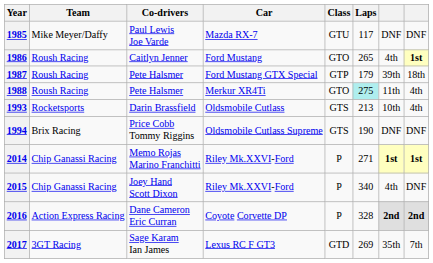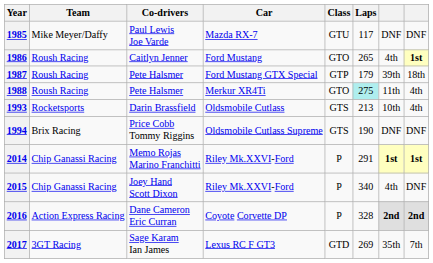2014 | Laps: 271 -> 291
